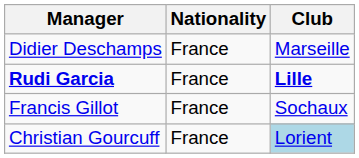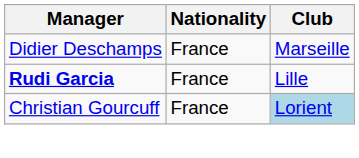Rudi Garcia | Club: bold -> normal
- row: Francis Gillot | France | Sochaux
